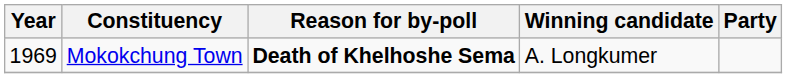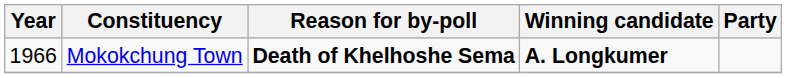Mokokchung Town | Year: 1969 -> 1966
Mokokchung Town | Winning candidate: normal -> bold
